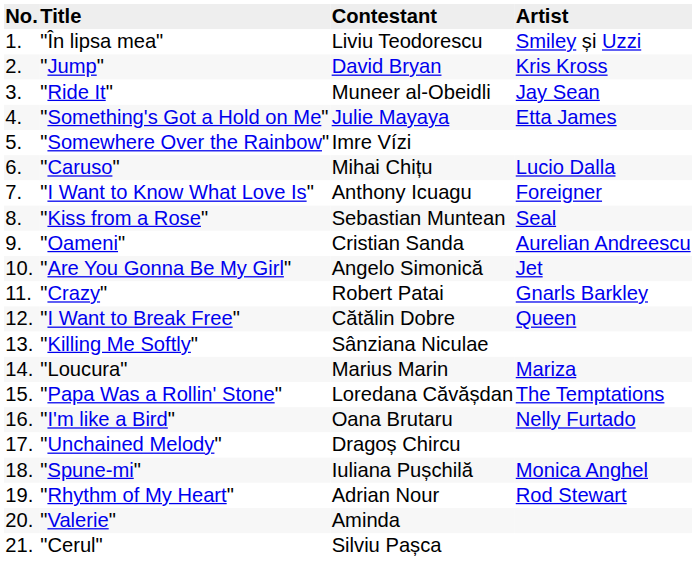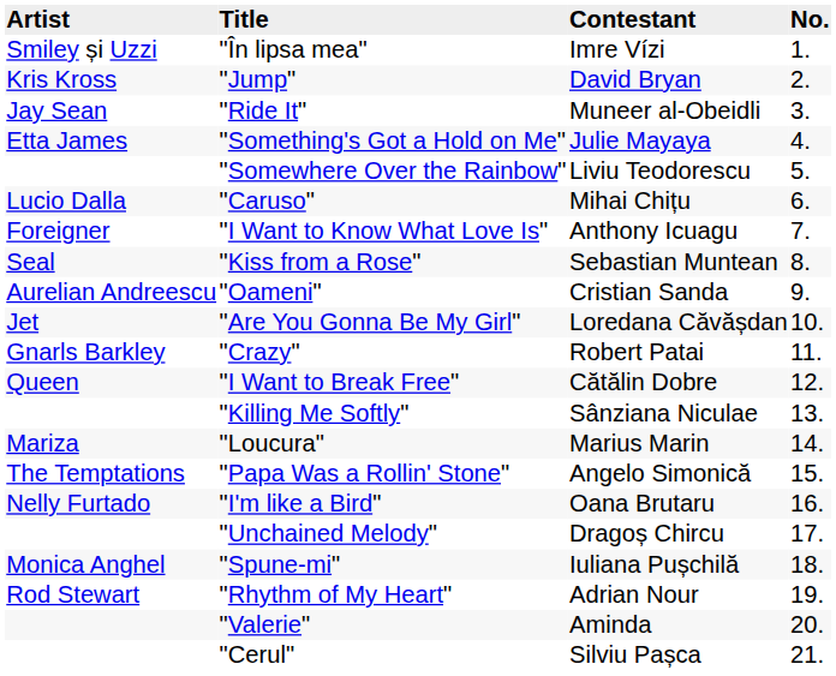columns swapped: No. <-> Artist
"În lipsa mea" | Contestant: Liviu Teodorescu -> Imre Vízi
"Somewhere Over the Rainbow" | Contestant: Imre Vízi -> Liviu Teodorescu
"Are You Gonna Be My Girl" | Contestant: Angelo Simonică -> Loredana Căvășdan
"Papa Was a Rollin' Stone" | Contestant: Loredana Căvășdan -> Angelo Simonică
